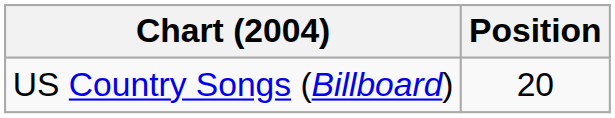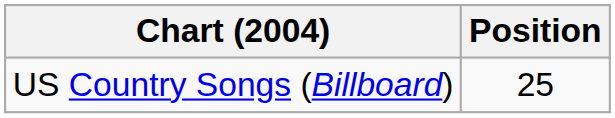US Country Songs (Billboard) | Position: 20 -> 25
